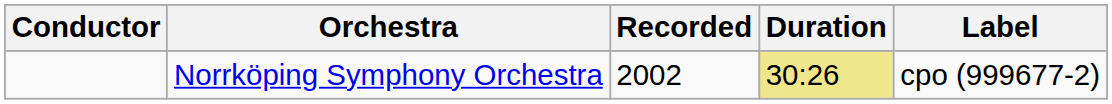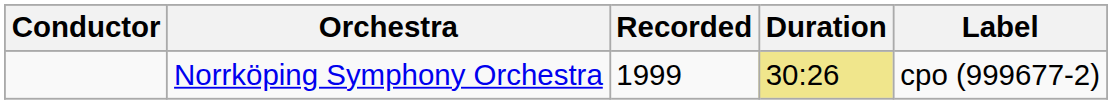Norrköping Symphony Orchestra | Recorded: 2002 -> 1999
